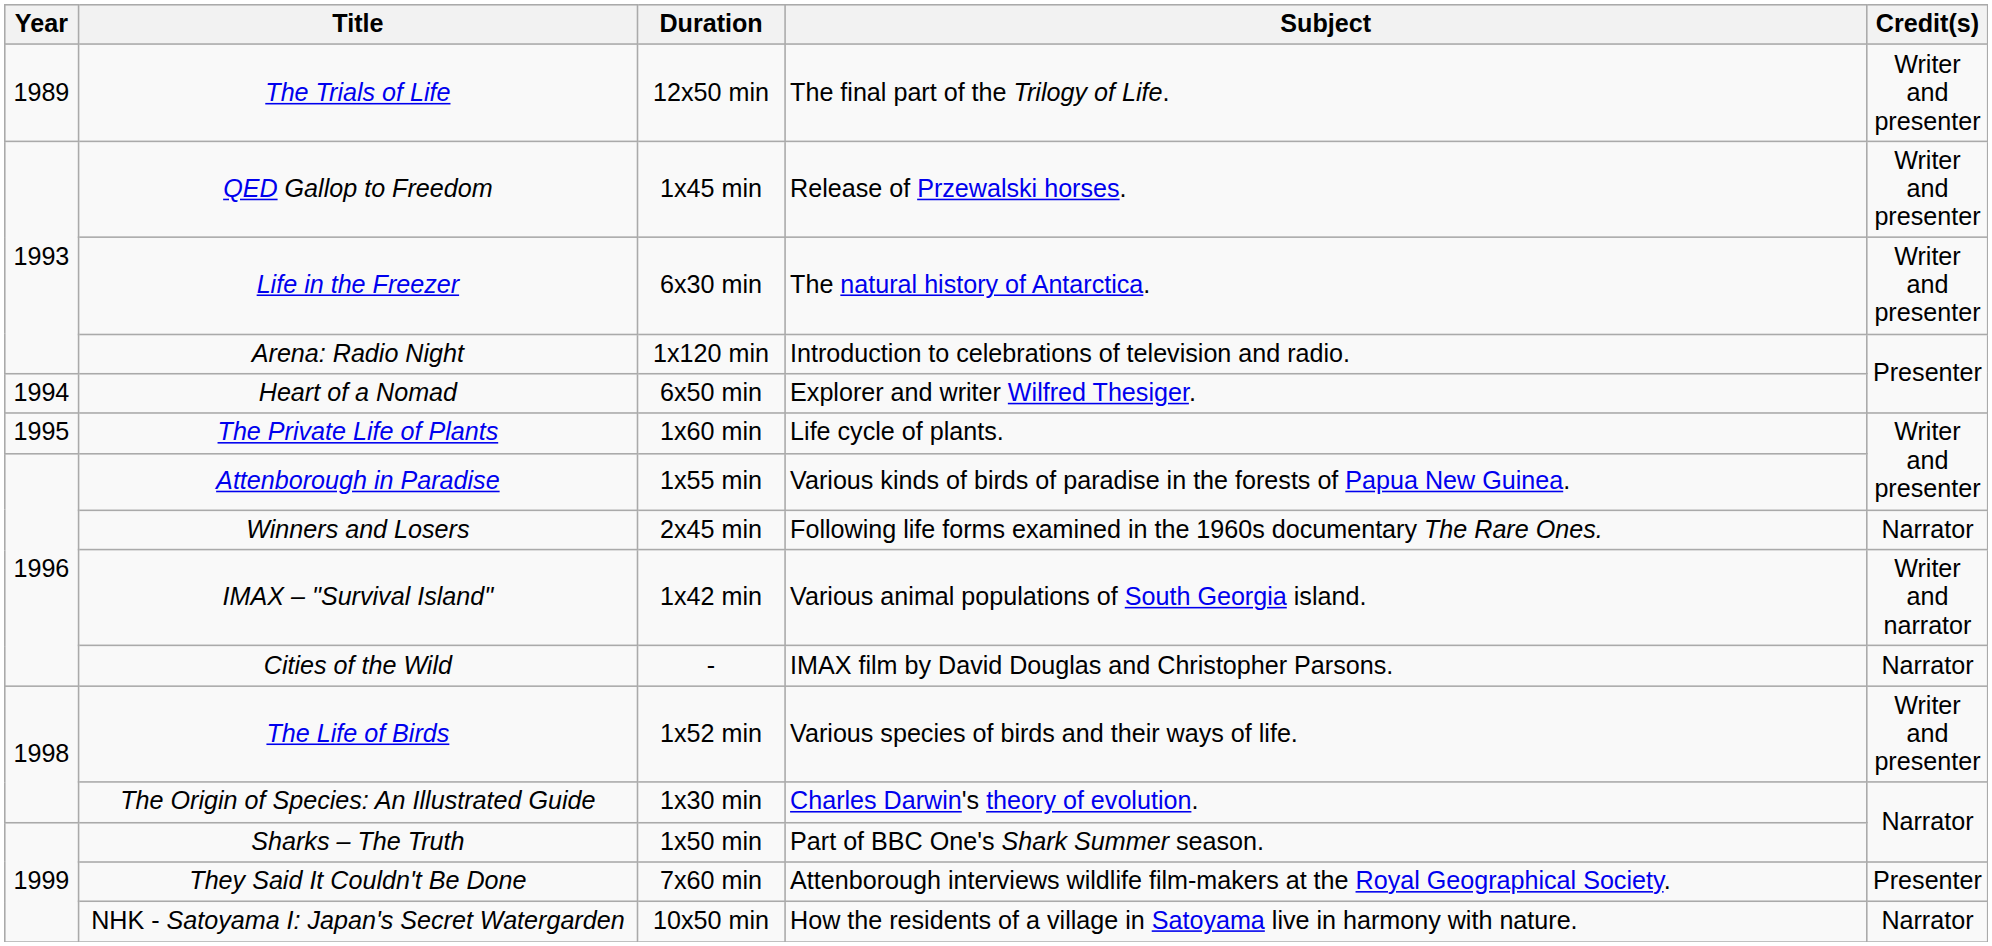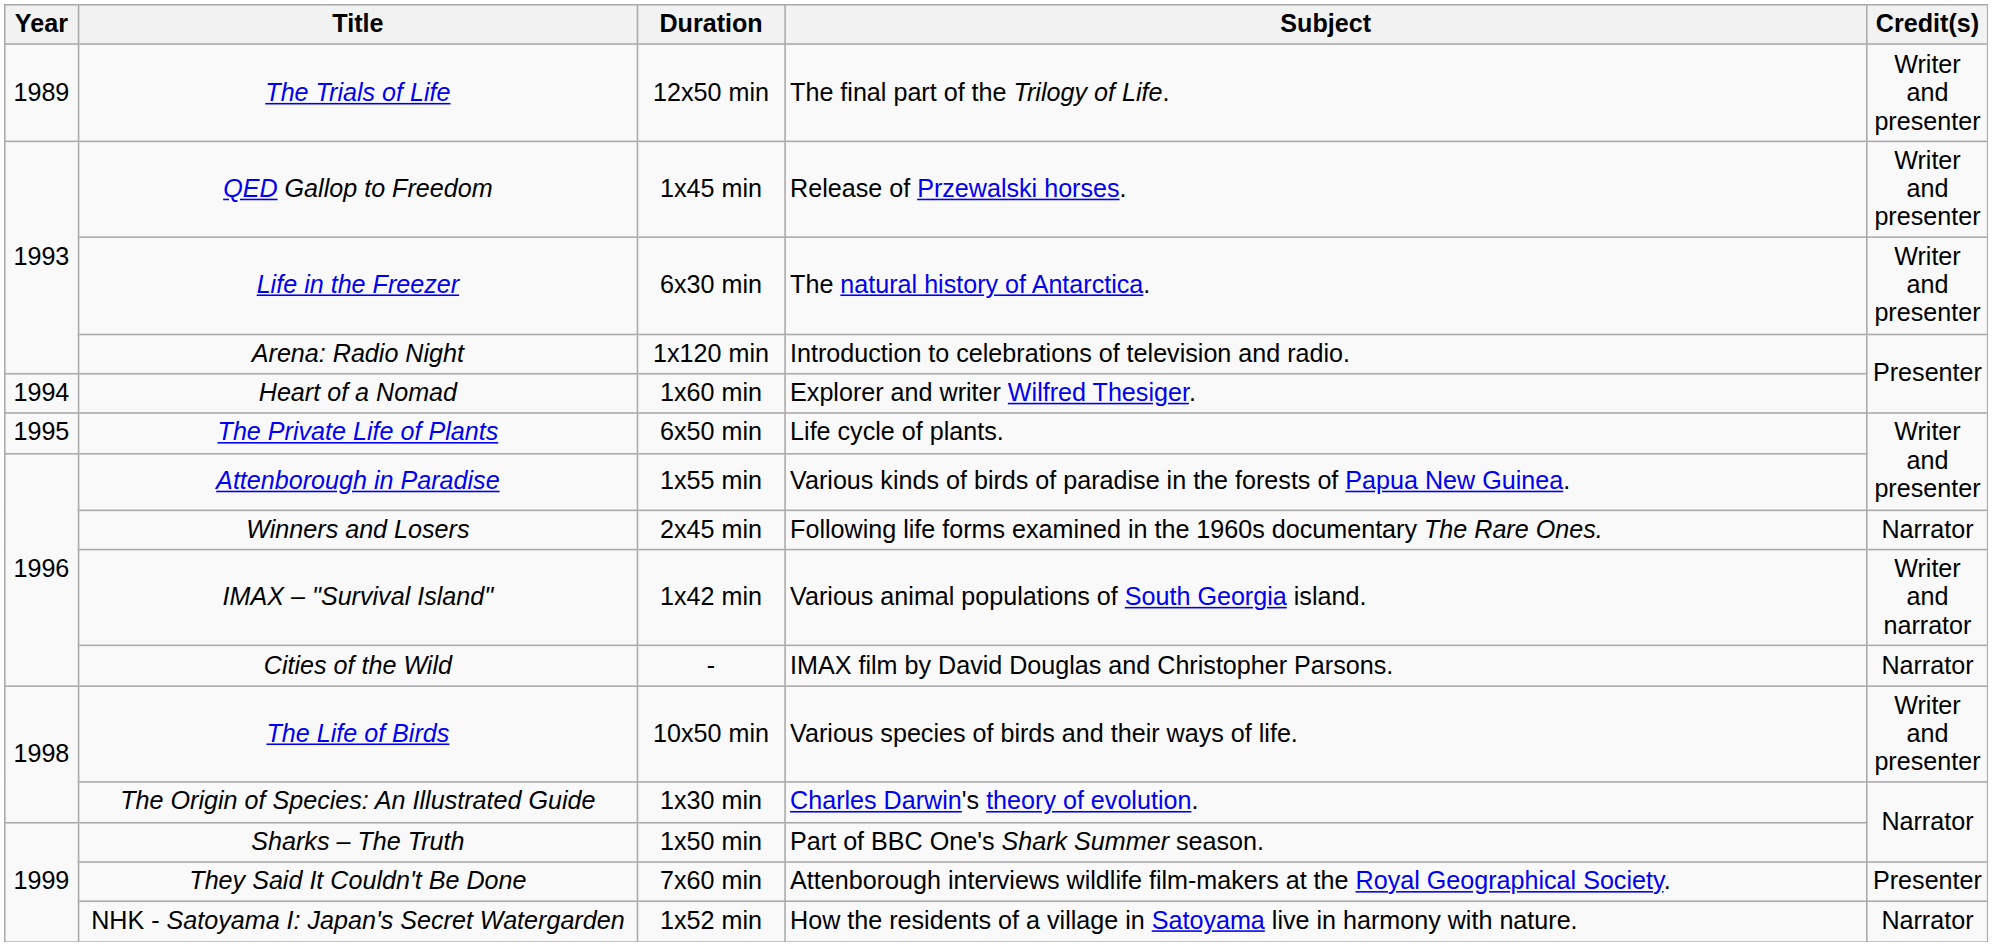Heart of a Nomad | Duration: 6x50 min -> 1x60 min
The Private Life of Plants | Duration: 1x60 min -> 6x50 min
The Life of Birds | Duration: 1x52 min -> 10x50 min
NHK - Satoyama I: Japan's Secret Watergarden | Duration: 10x50 min -> 1x52 min
